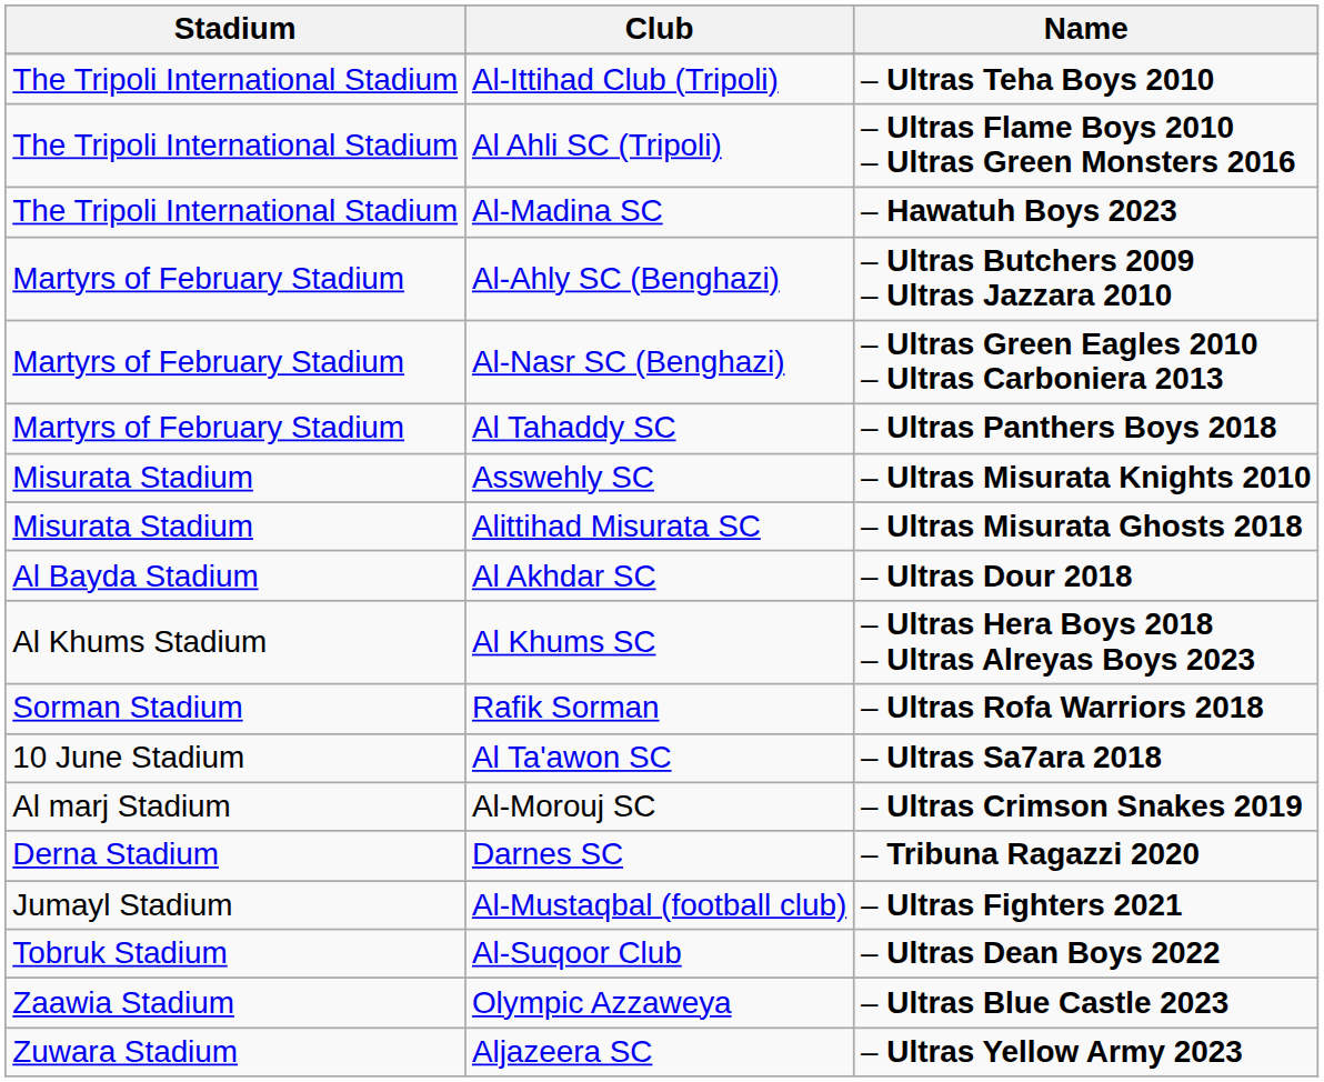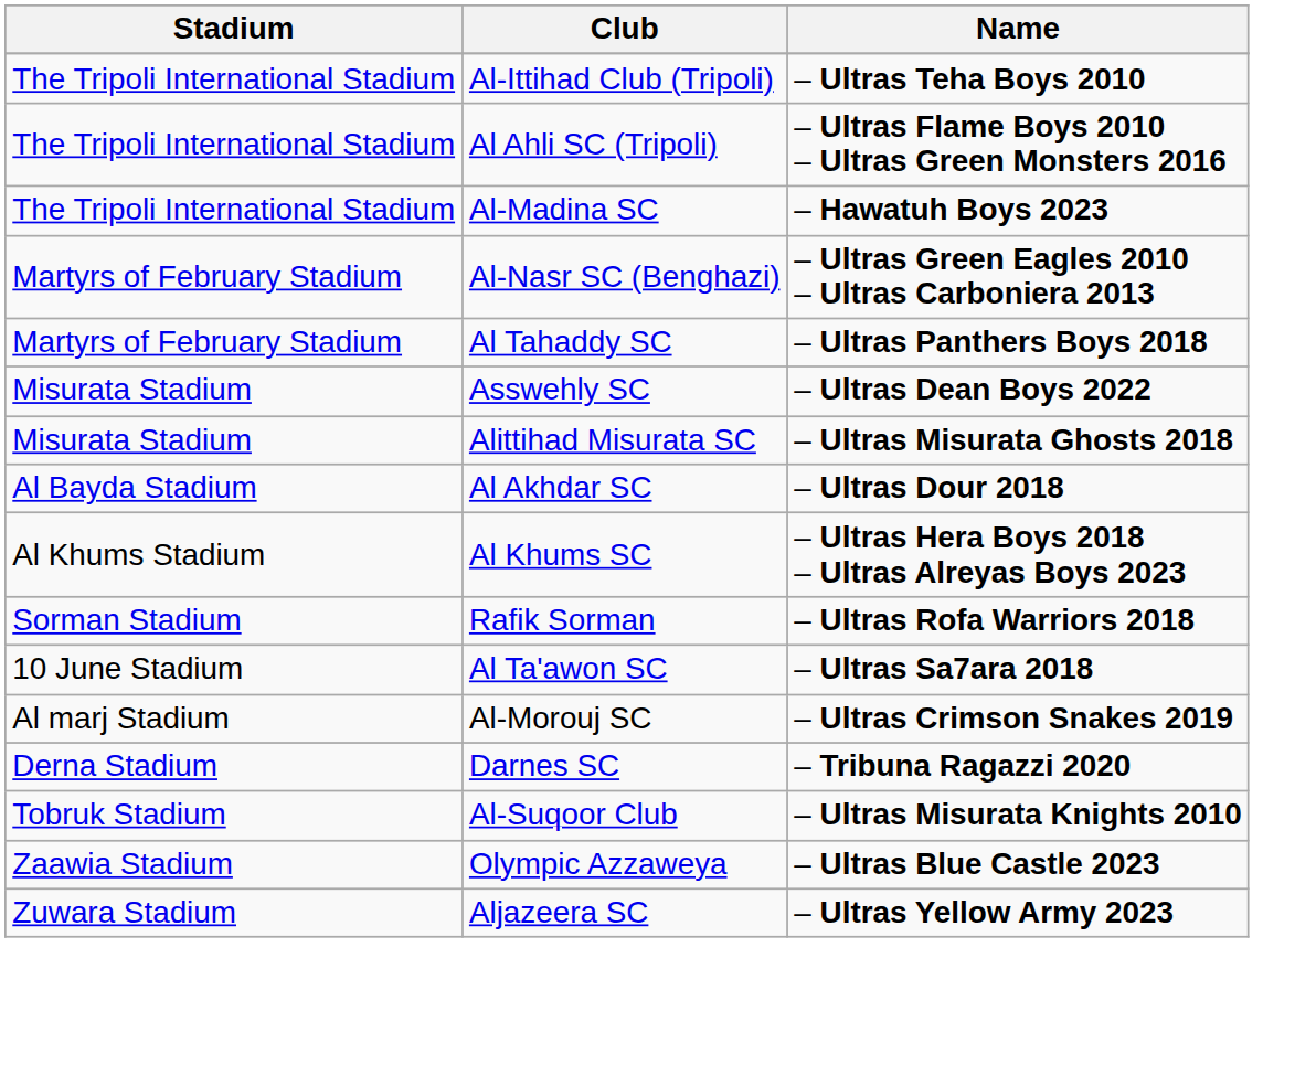- row: Martyrs of February Stadium | Al-Ahly SC (Benghazi) | – Ultras Butchers 2009 – Ultras Jazzara 2010
Asswehly SC | Name: – Ultras Misurata Knights 2010 -> – Ultras Dean Boys 2022
- row: Jumayl Stadium | Al-Mustaqbal (football club) | – Ultras Fighters 2021
Al-Suqoor Club | Name: – Ultras Dean Boys 2022 -> – Ultras Misurata Knights 2010
